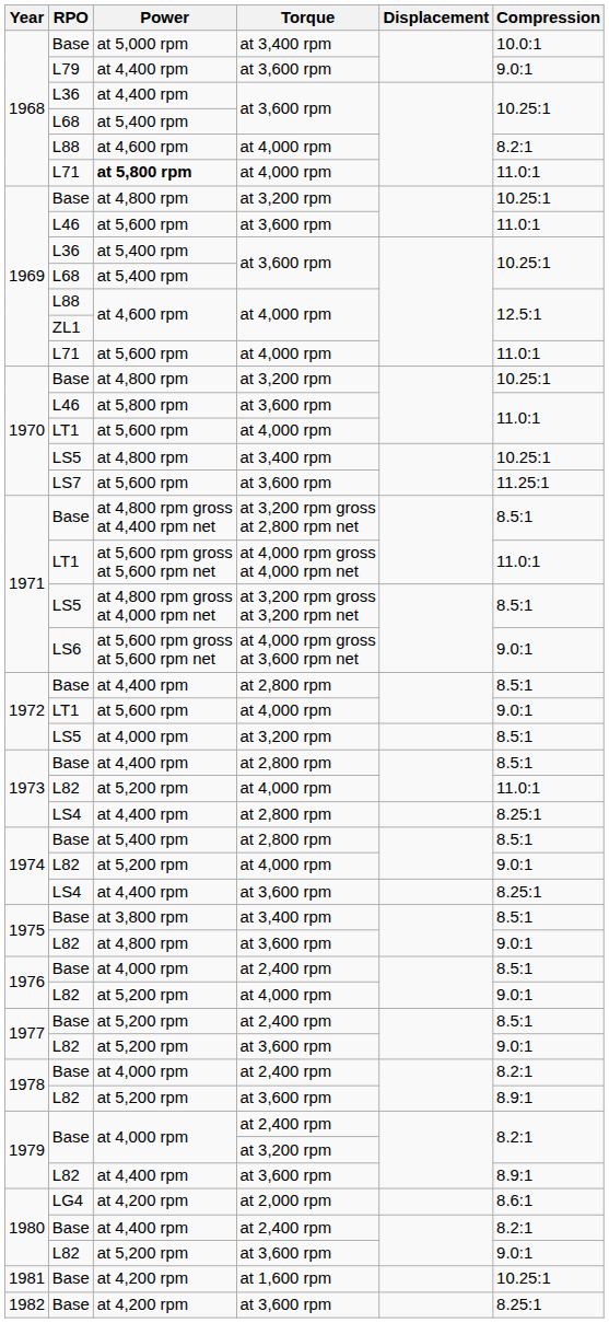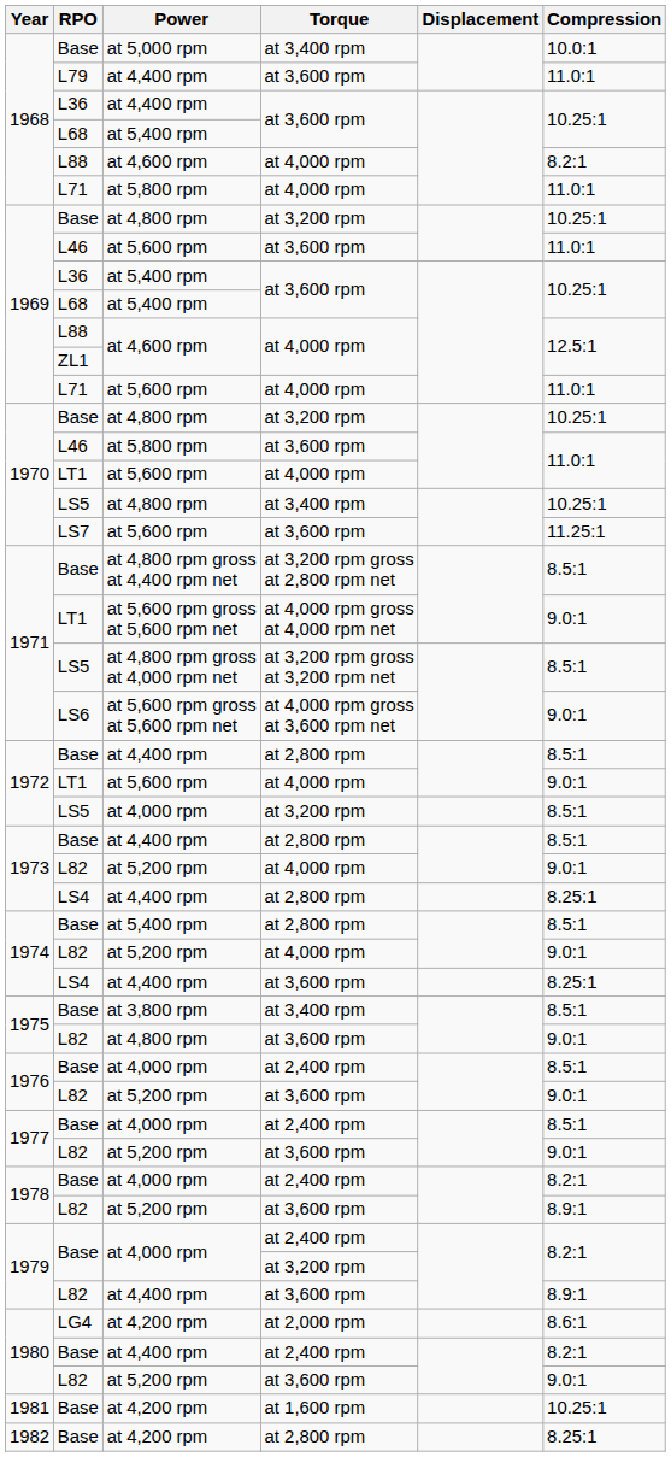1968 / L79 | Compression: 9.0:1 -> 11.0:1
1968 / L71 | Power: bold -> normal
1971 / LT1 | Compression: 11.0:1 -> 9.0:1
1973 / L82 | Compression: 11.0:1 -> 9.0:1
1976 / L82 | Torque: at 4,000 rpm -> at 3,600 rpm
1977 / Base | Power: at 5,200 rpm -> at 4,000 rpm
1982 | Torque: at 3,600 rpm -> at 2,800 rpm
